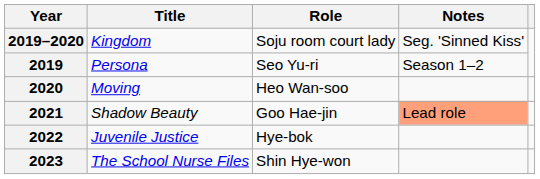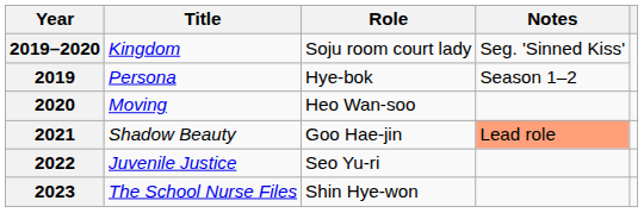2019 | Role: Seo Yu-ri -> Hye-bok
2022 | Role: Hye-bok -> Seo Yu-ri
